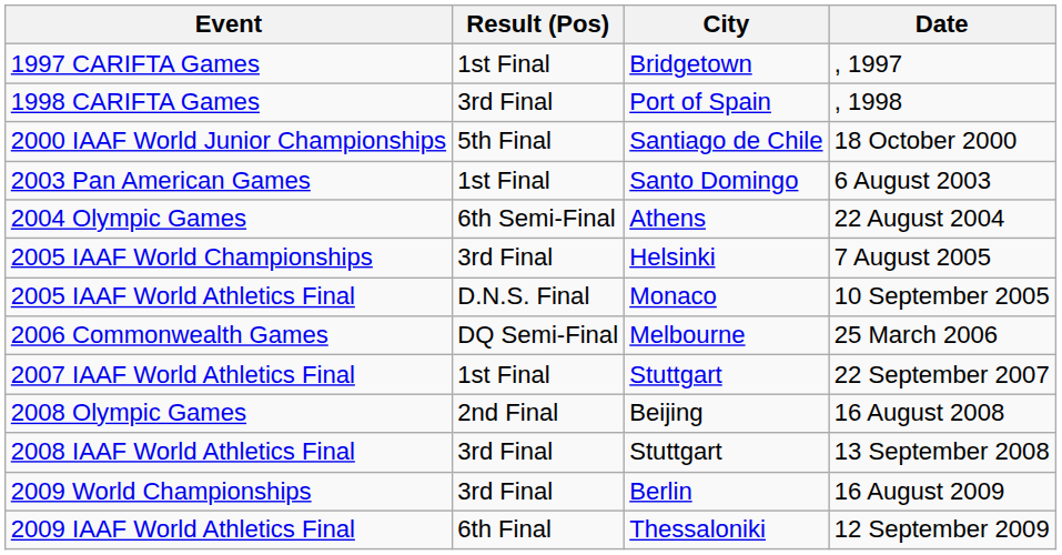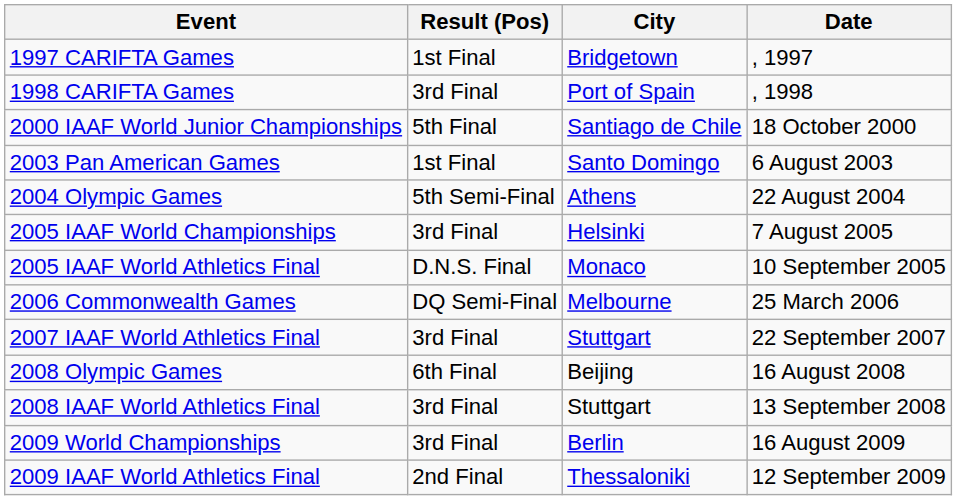2004 Olympic Games | Result (Pos): 6th Semi-Final -> 5th Semi-Final
2007 IAAF World Athletics Final | Result (Pos): 1st Final -> 3rd Final
2008 Olympic Games | Result (Pos): 2nd Final -> 6th Final
2009 IAAF World Athletics Final | Result (Pos): 6th Final -> 2nd Final
